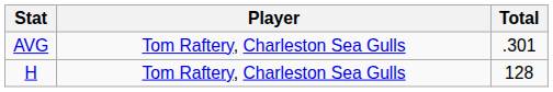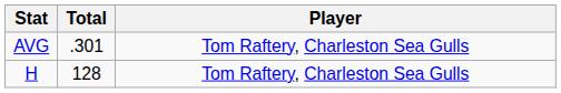columns swapped: Player <-> Total
